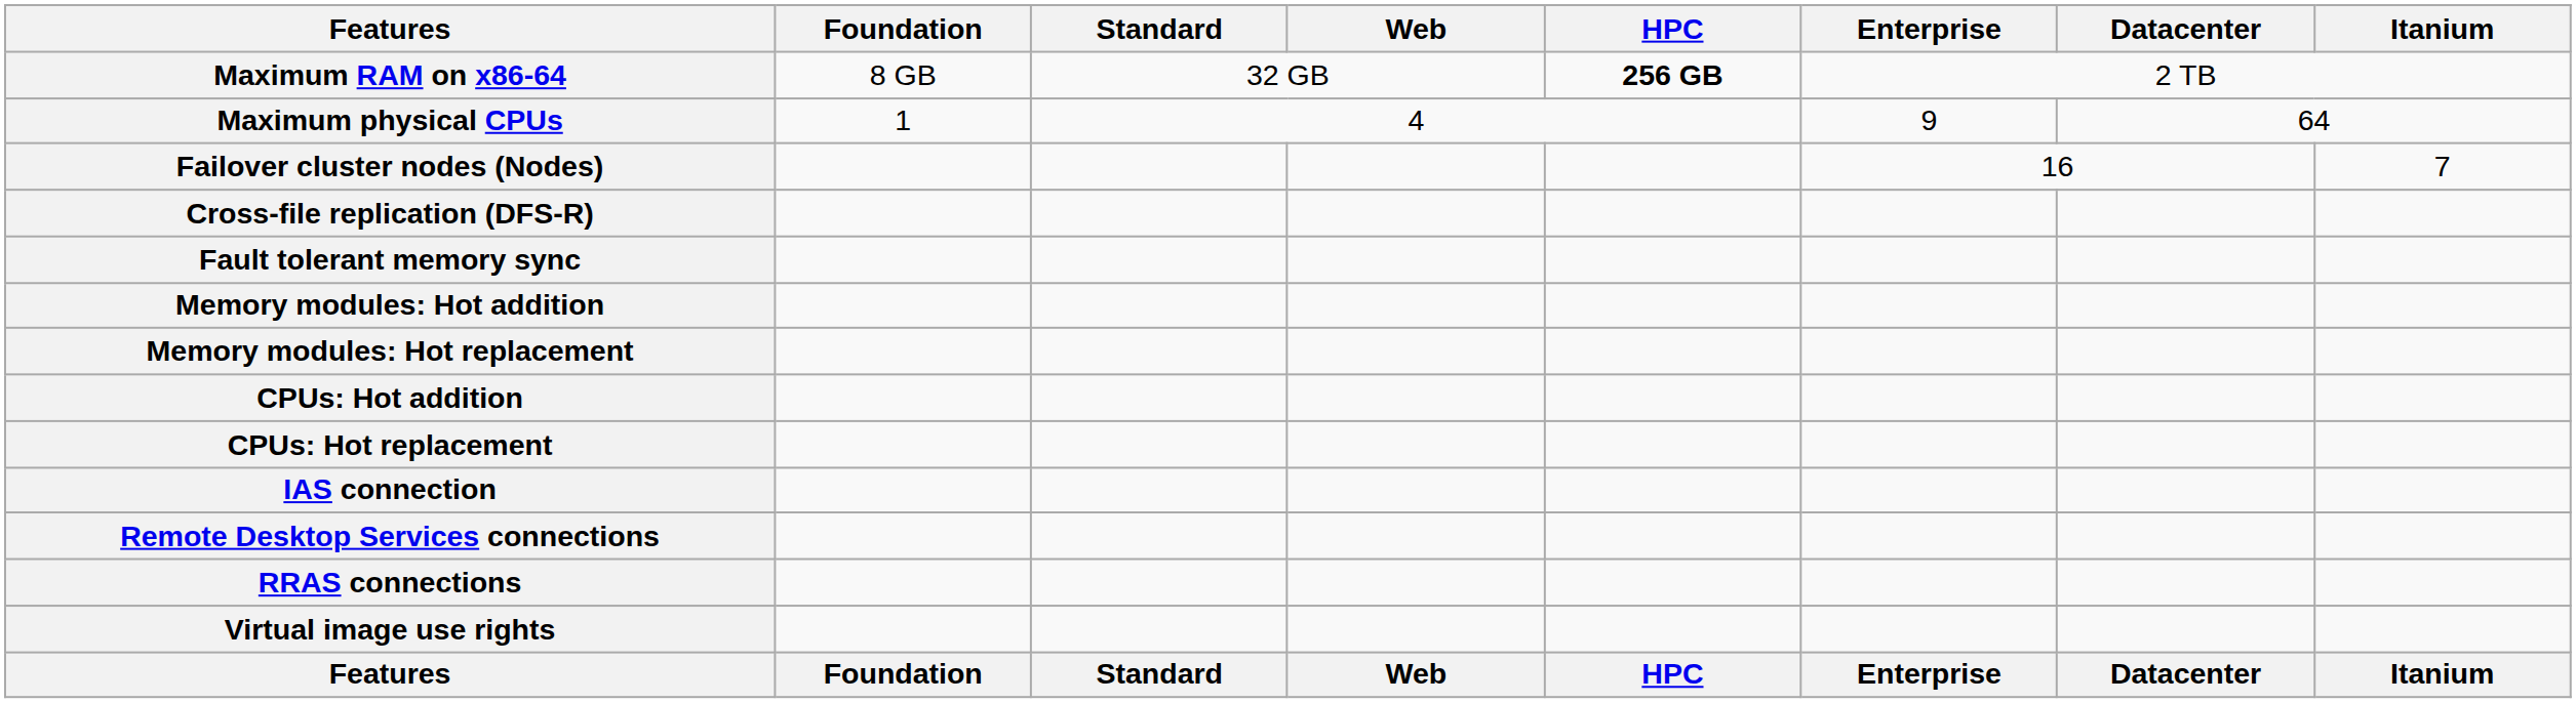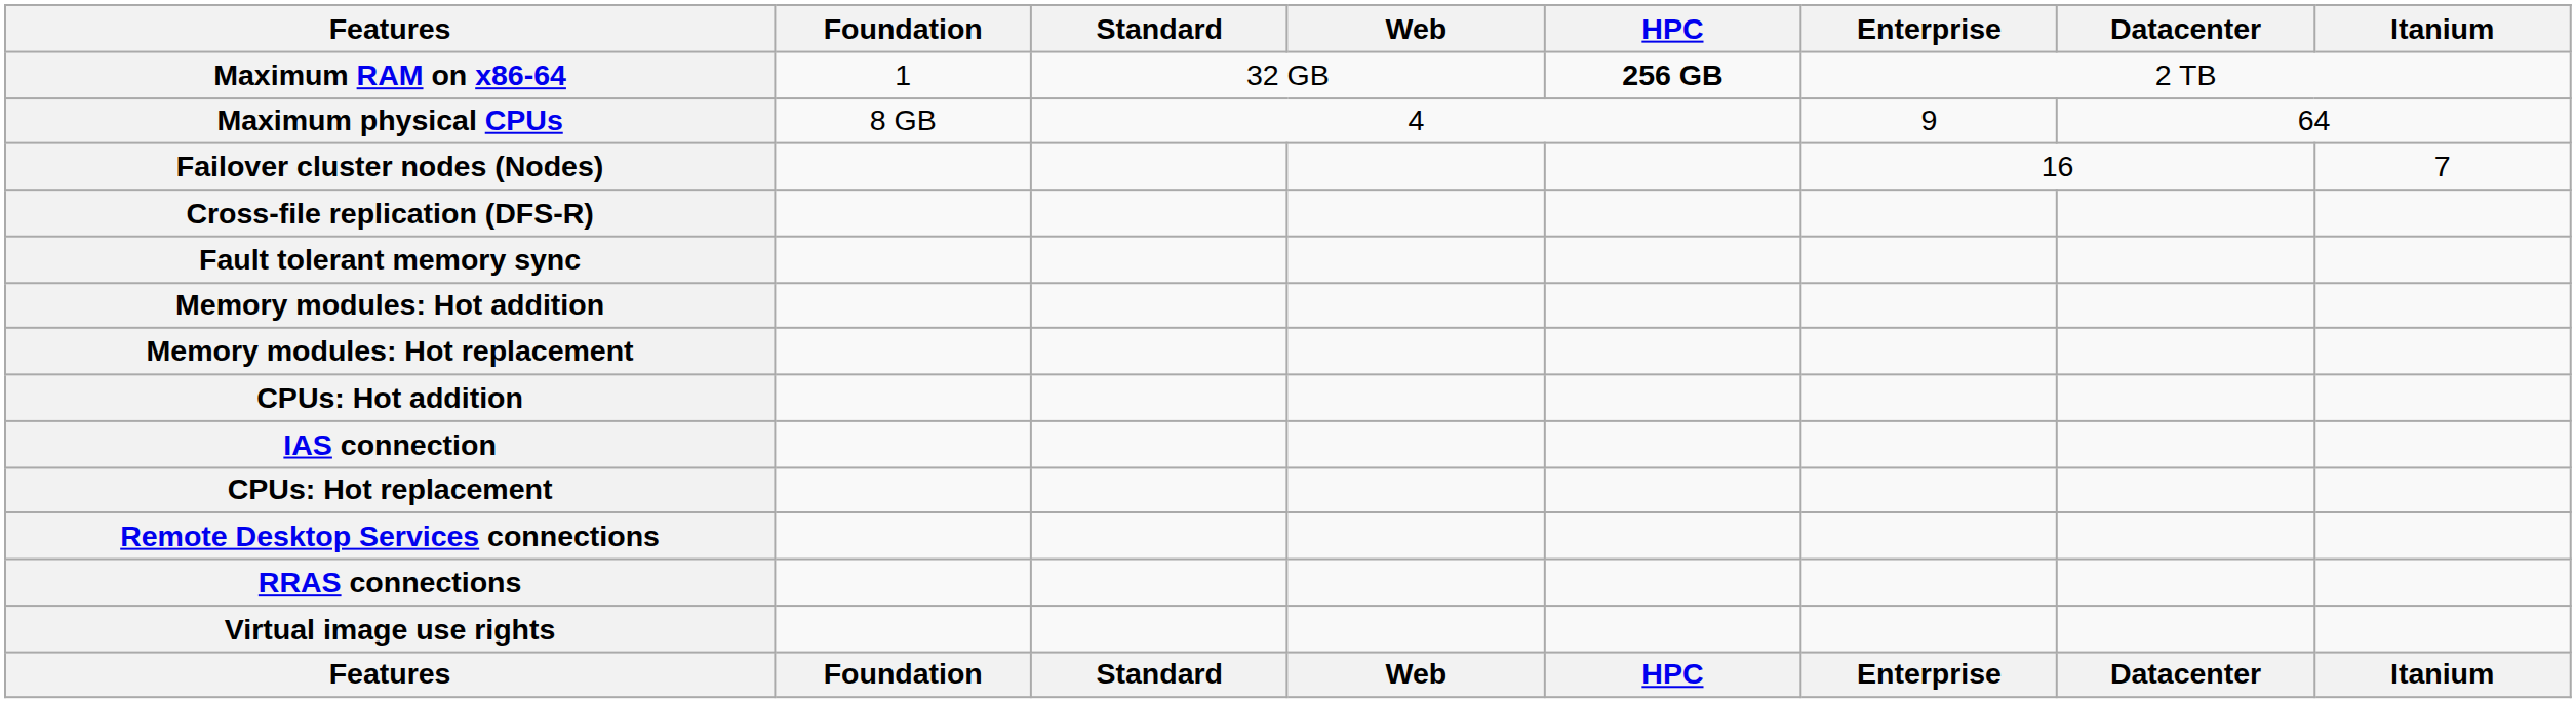Maximum RAM on x86-64 | Foundation: 8 GB -> 1
Maximum physical CPUs | Foundation: 1 -> 8 GB
rows swapped: CPUs: Hot replacement <-> IAS connection
